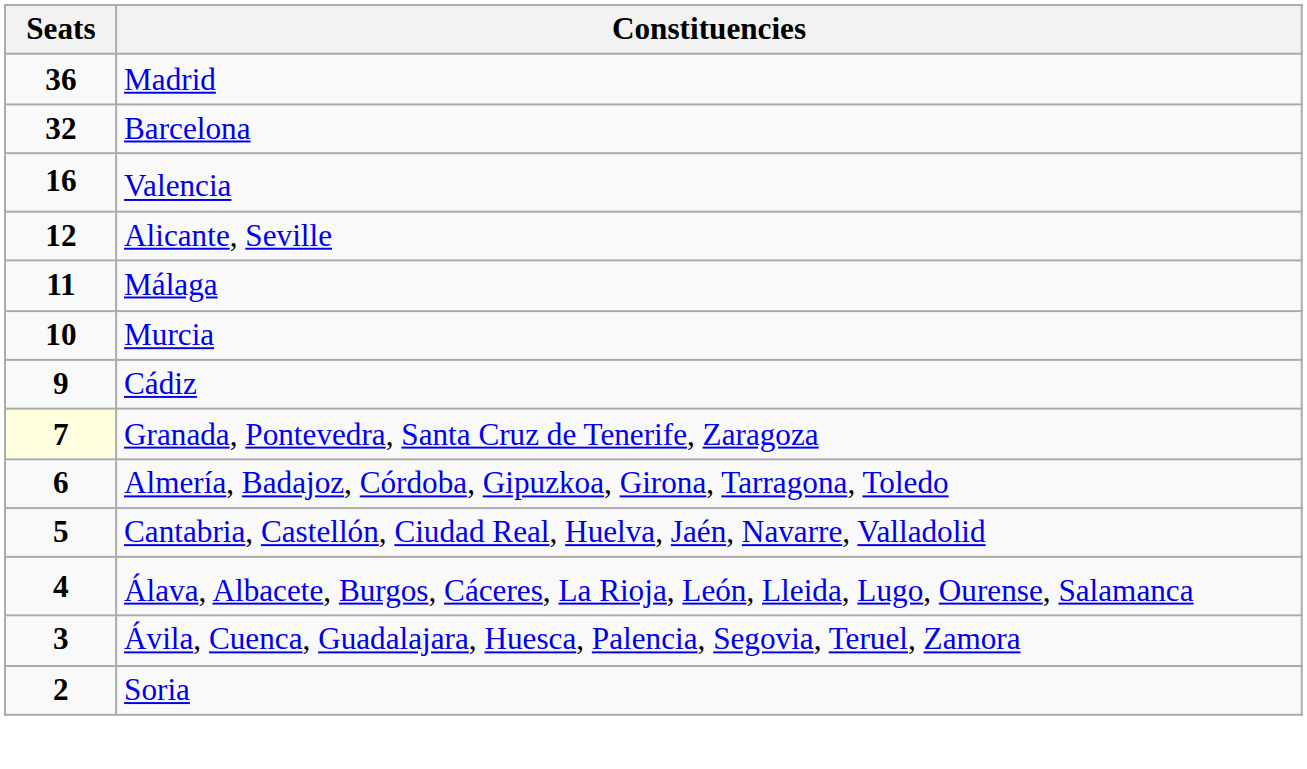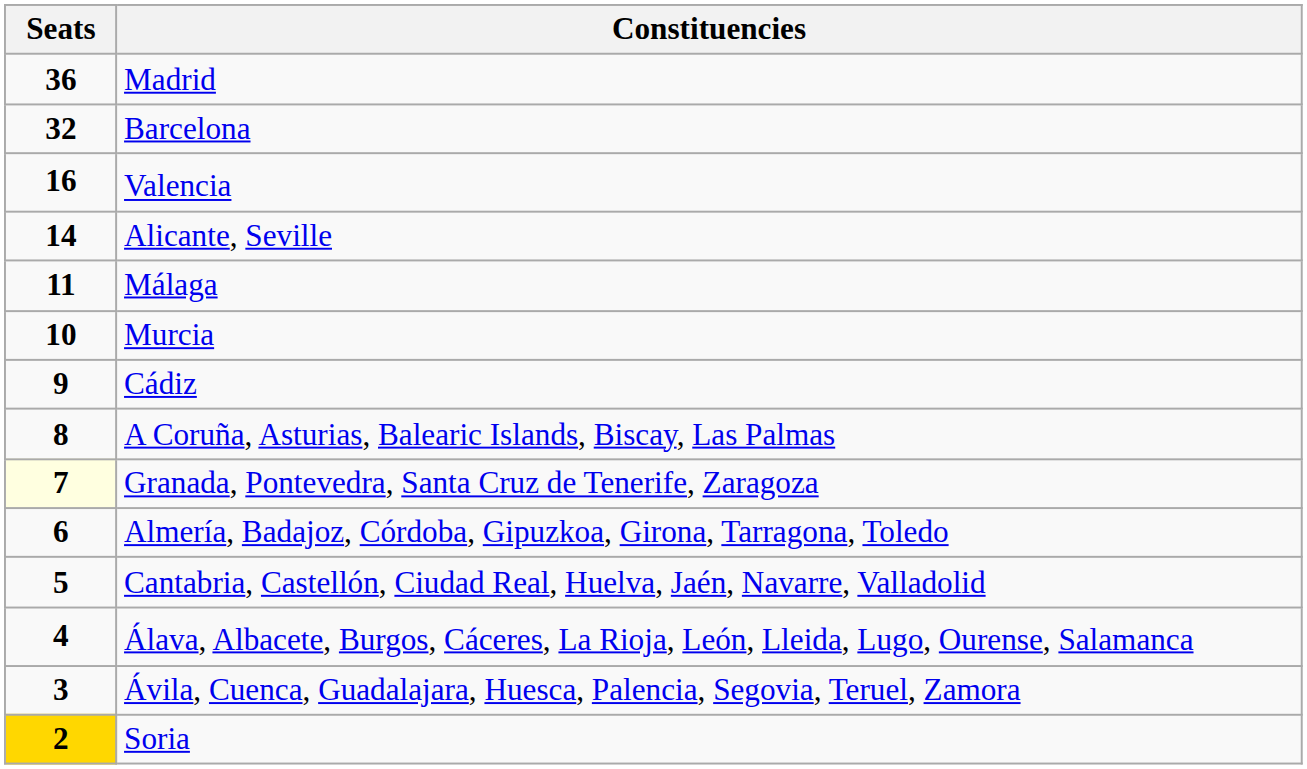Alicante, Seville | Seats: 12 -> 14
+ row: 8 | A Coruña, Asturias, Balearic Islands, Biscay, Las Palmas
Soria | Seats: no background -> gold background
